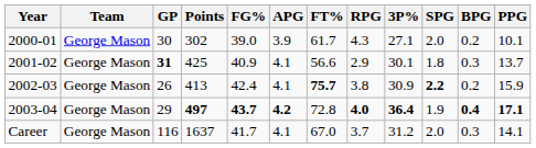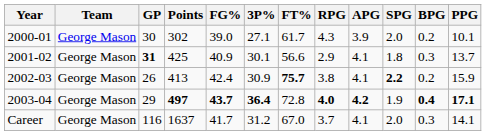columns swapped: 3P% <-> APG
